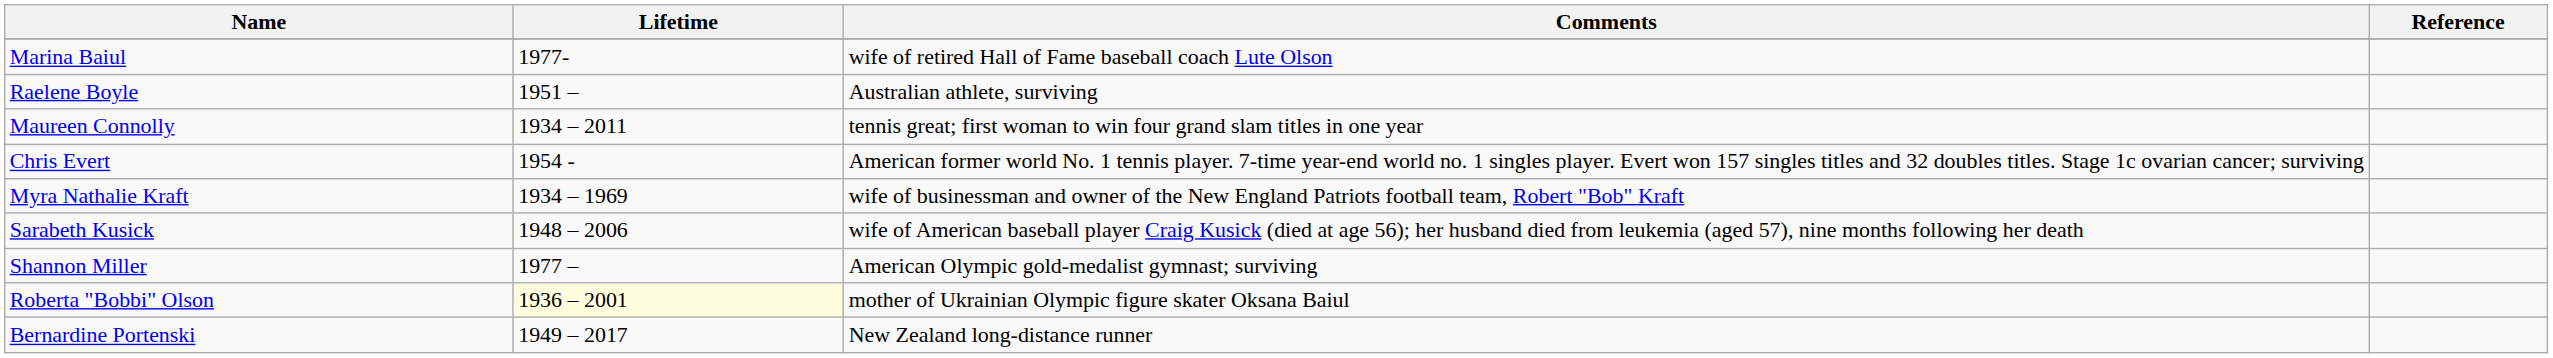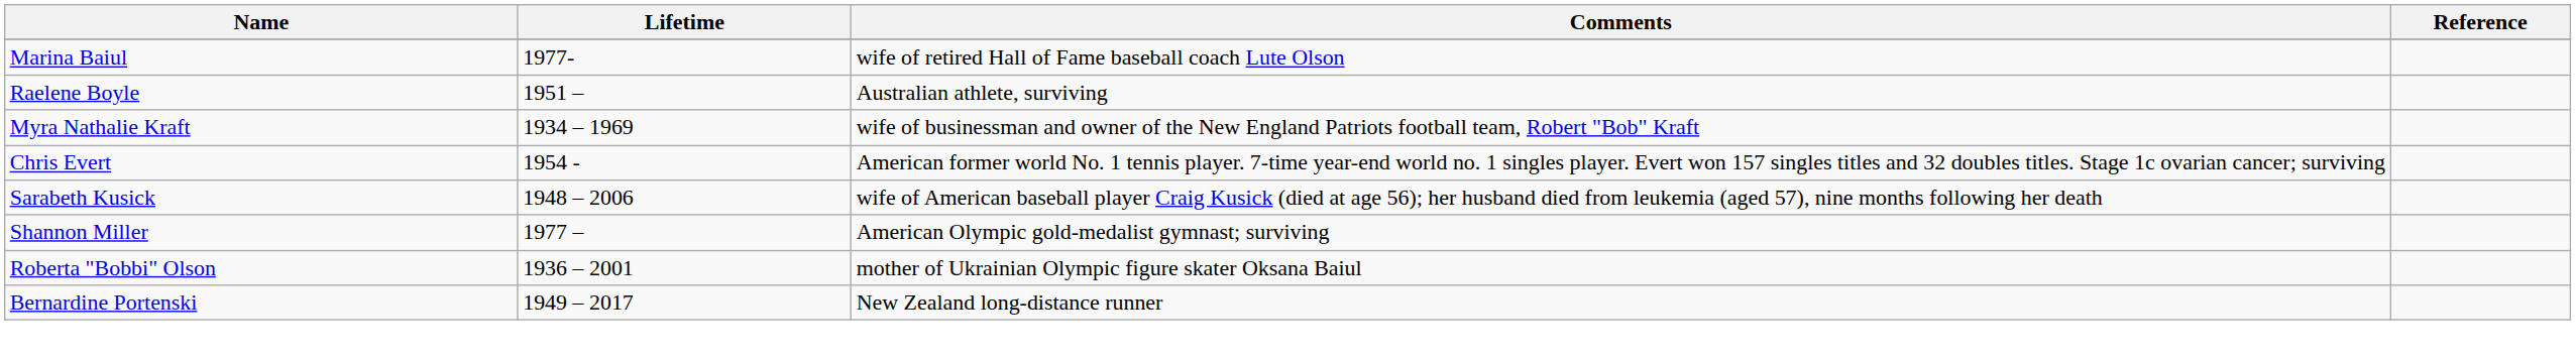- row: Maureen Connolly | 1934 – 2011 | tennis great; first woman to win four grand slam titles in one year
rows swapped: Chris Evert <-> Myra Nathalie Kraft
Roberta "Bobbi" Olson | Lifetime: lightyellow background -> no background
